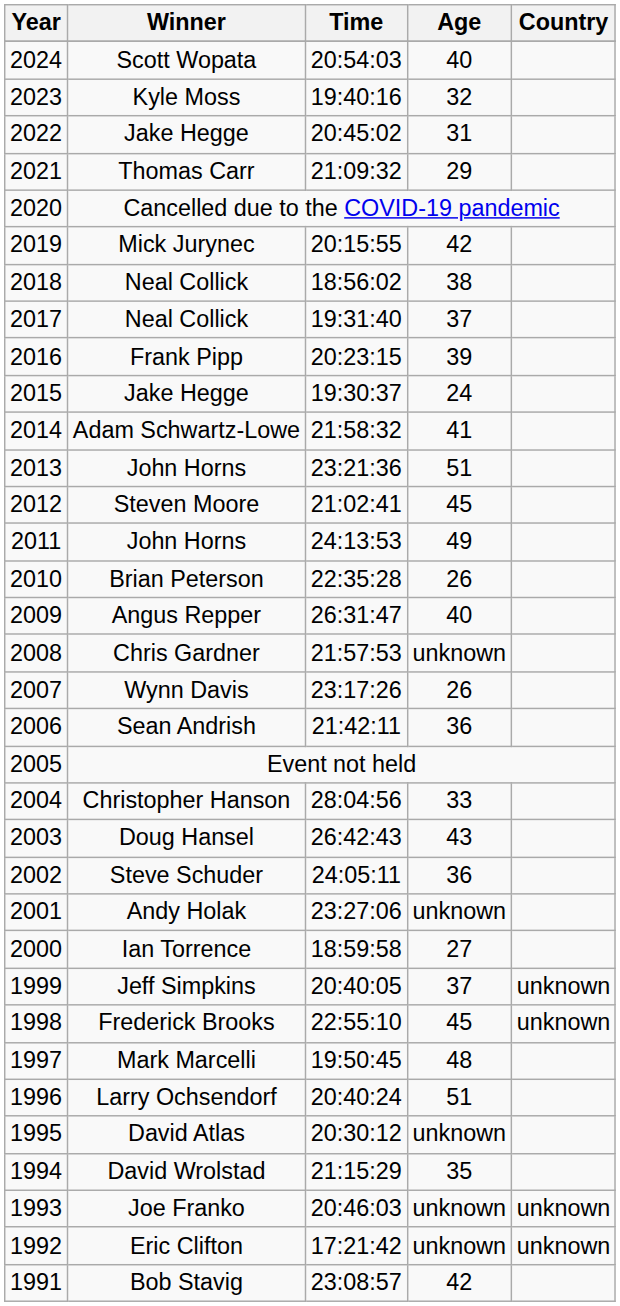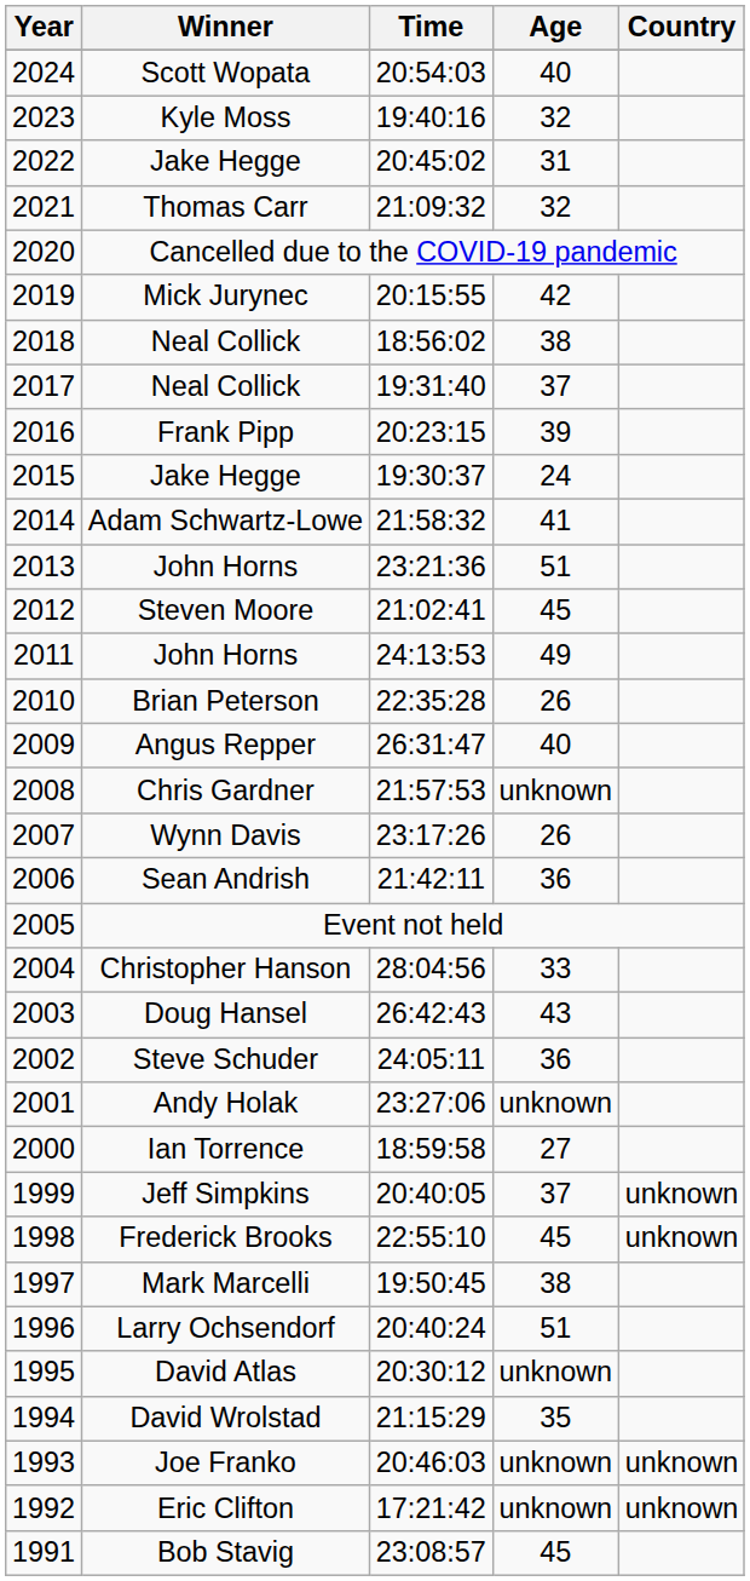Thomas Carr | Age: 29 -> 32
Mark Marcelli | Age: 48 -> 38
Bob Stavig | Age: 42 -> 45
